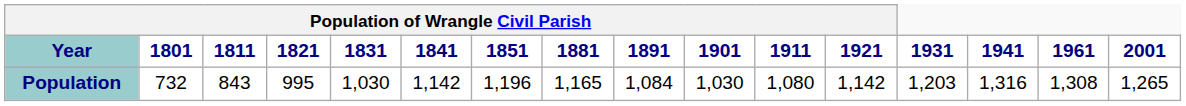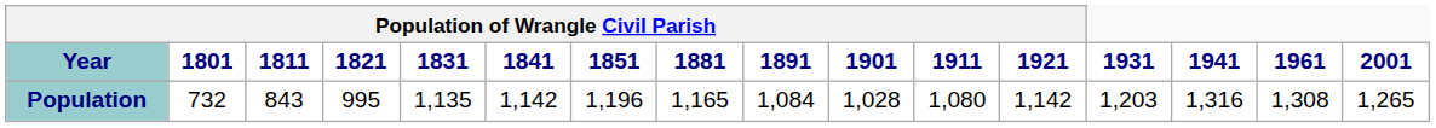Population | Population of Wrangle Civil Parish / 1831: 1,030 -> 1,135
Population | Population of Wrangle Civil Parish / 1901: 1,030 -> 1,028
